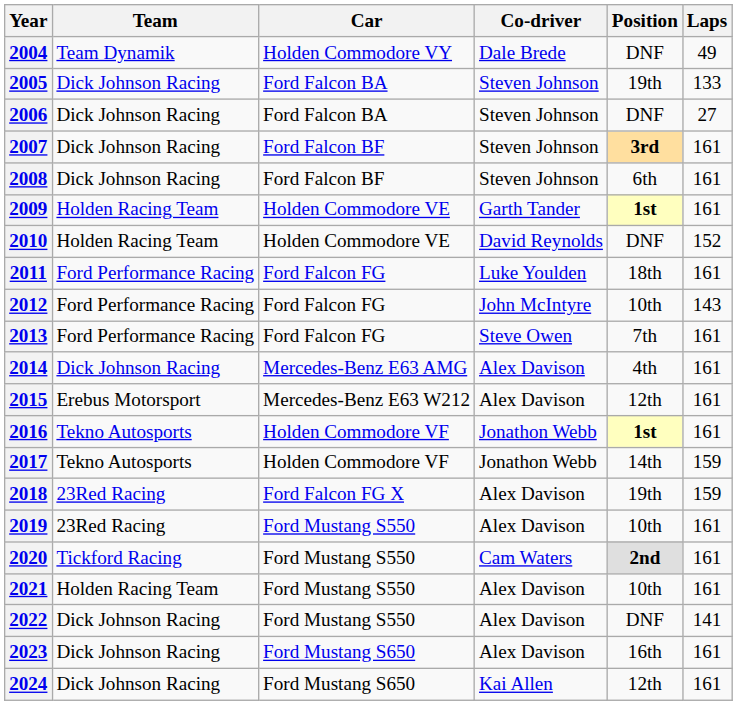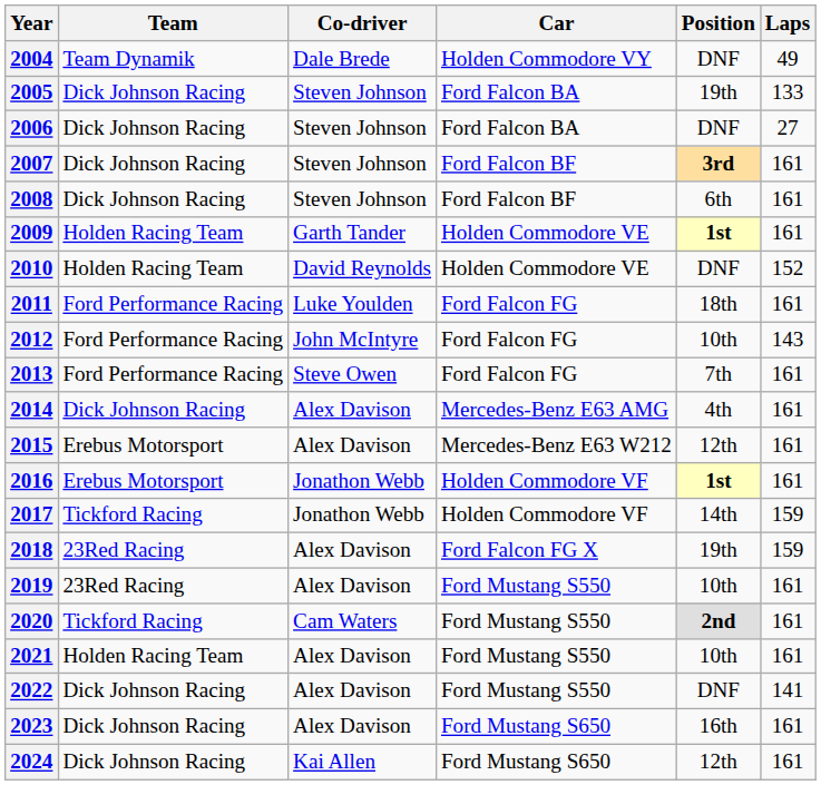columns swapped: Car <-> Co-driver
2016 | Team: Tekno Autosports -> Erebus Motorsport
2017 | Team: Tekno Autosports -> Tickford Racing
